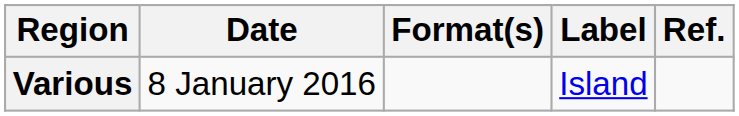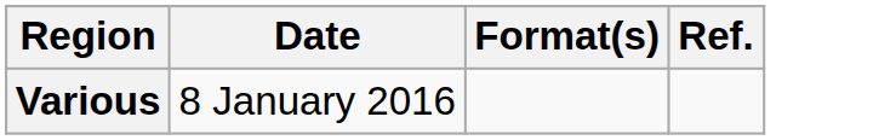- column: Label | Island
